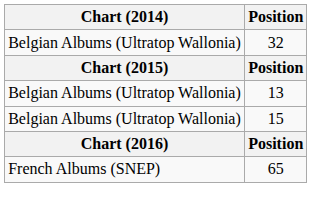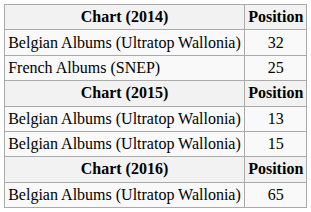+ row: French Albums (SNEP) | 25
65 | Chart (2014): French Albums (SNEP) -> Belgian Albums (Ultratop Wallonia)
